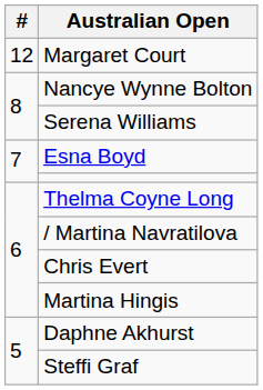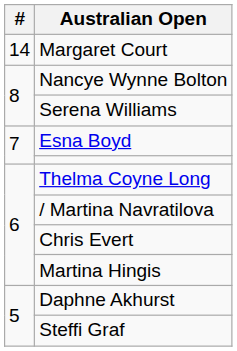Margaret Court | #: 12 -> 14
